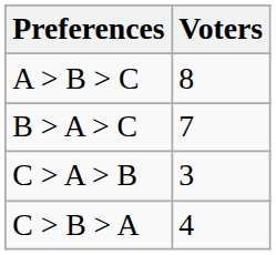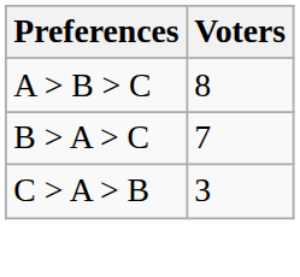- row: C > B > A | 4
